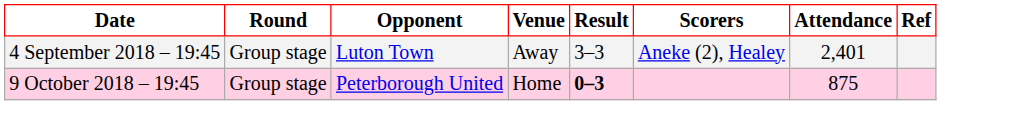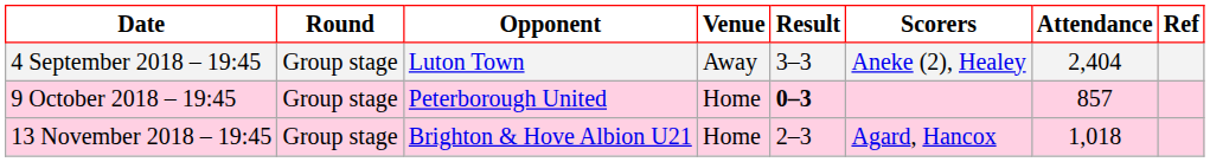4 September 2018 – 19:45 | Attendance: 2,401 -> 2,404
9 October 2018 – 19:45 | Attendance: 875 -> 857
+ row: 13 November 2018 – 19:45 | Group stage | Brighton & Hove Albion U21 | Home | 2–3 | Agard, Hancox | 1,018
